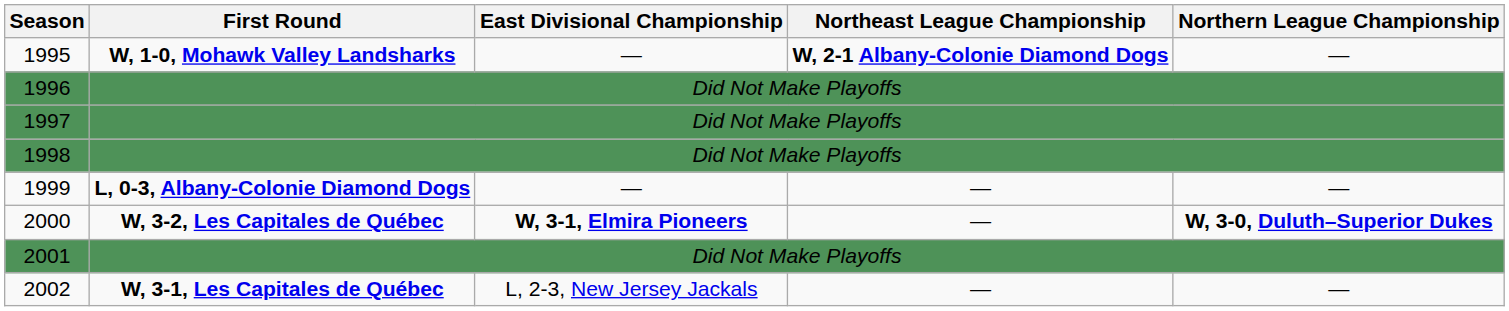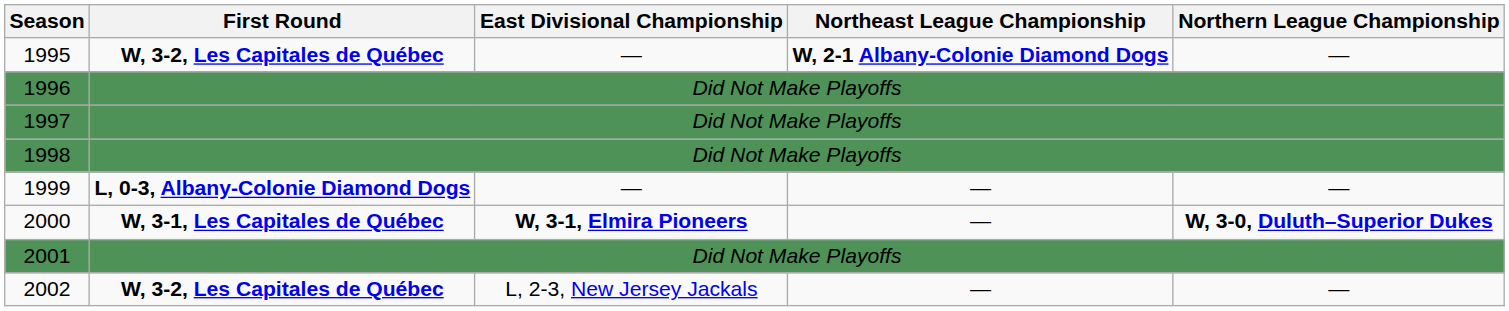1995 | First Round: W, 1-0, Mohawk Valley Landsharks -> W, 3-2, Les Capitales de Québec
2000 | First Round: W, 3-2, Les Capitales de Québec -> W, 3-1, Les Capitales de Québec
2002 | First Round: W, 3-1, Les Capitales de Québec -> W, 3-2, Les Capitales de Québec
